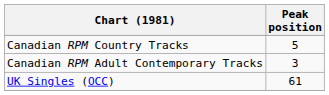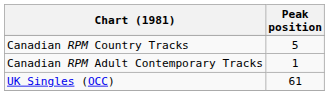Canadian RPM Adult Contemporary Tracks | Peak position: 3 -> 1
